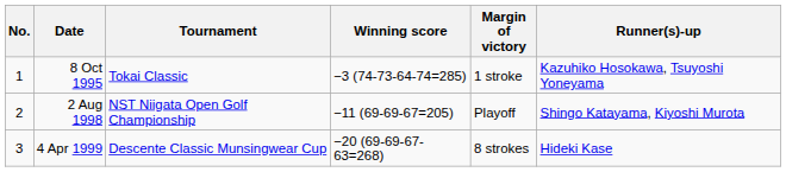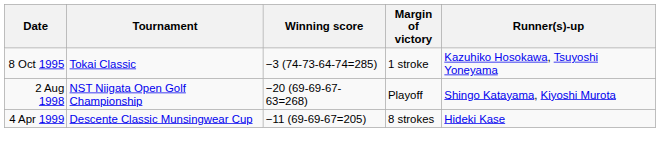- column: No. | 1 | 2 | 3
2 Aug 1998 | Winning score: −11 (69-69-67=205) -> −20 (69-69-67-63=268)
4 Apr 1999 | Winning score: −20 (69-69-67-63=268) -> −11 (69-69-67=205)
